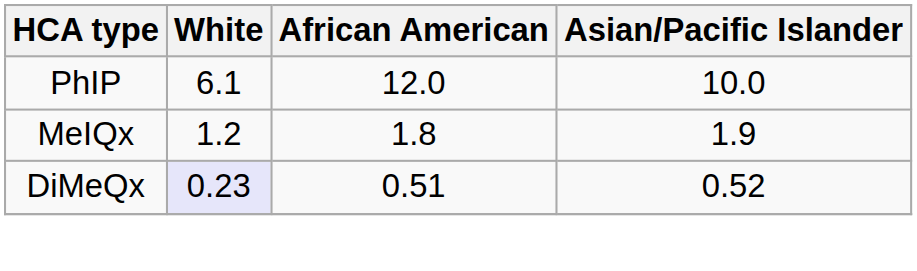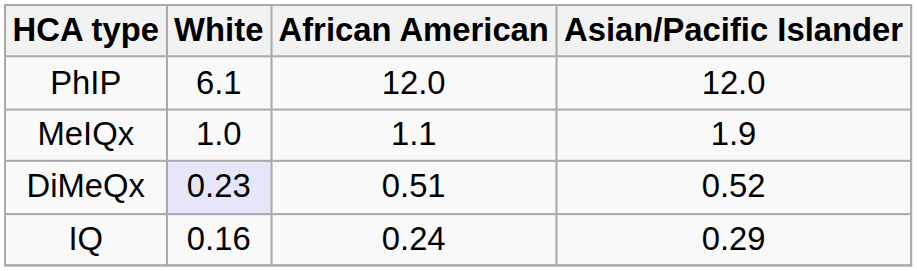PhIP | Asian/Pacific Islander: 10.0 -> 12.0
MeIQx | White: 1.2 -> 1.0
MeIQx | African American: 1.8 -> 1.1
+ row: IQ | 0.16 | 0.24 | 0.29
